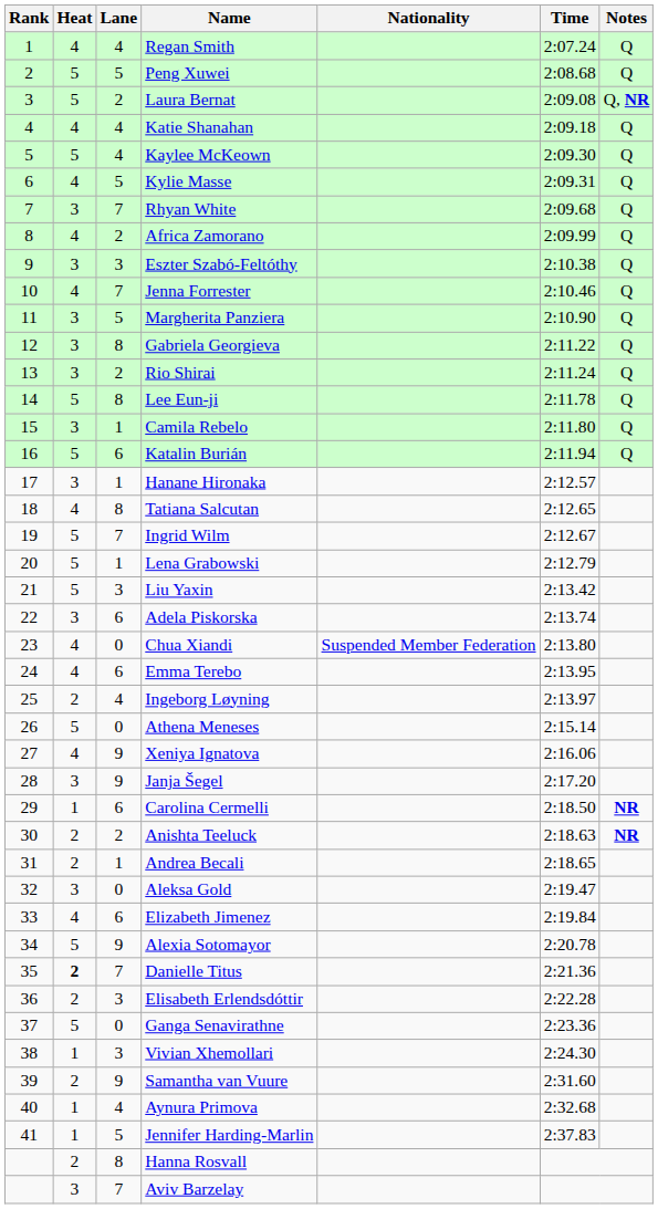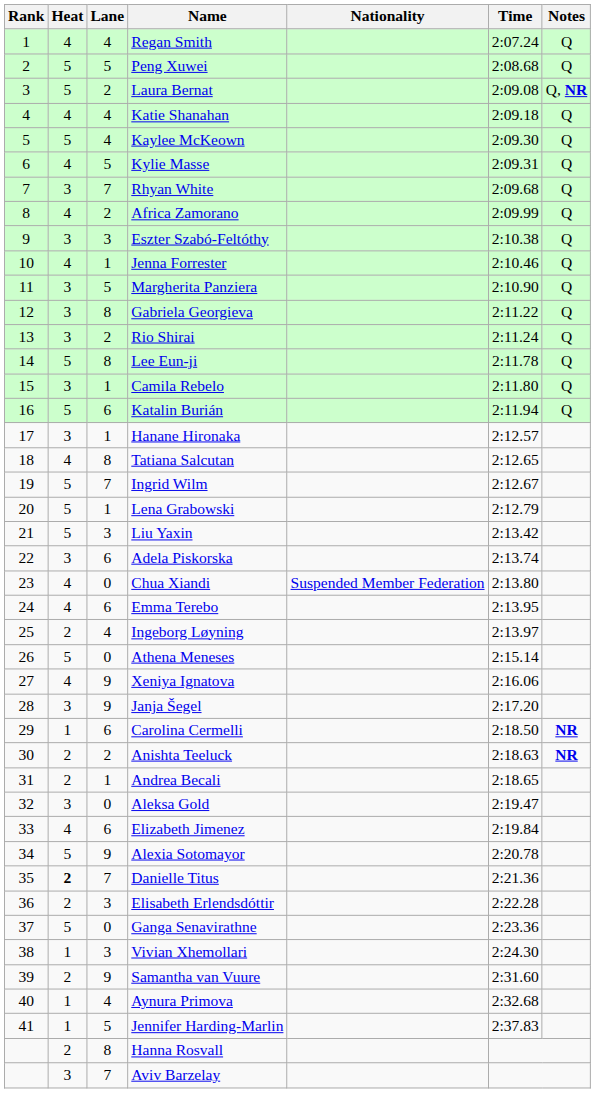Jenna Forrester | Lane: 7 -> 1
